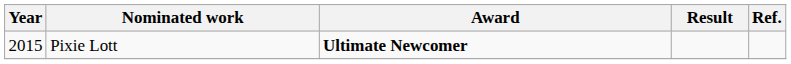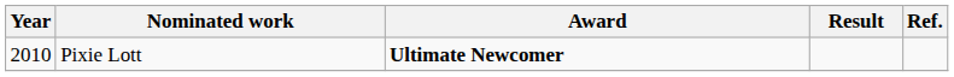Pixie Lott | Year: 2015 -> 2010
